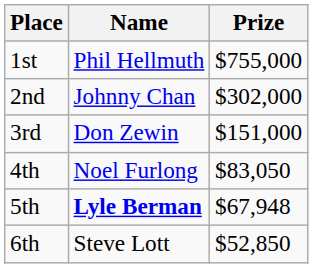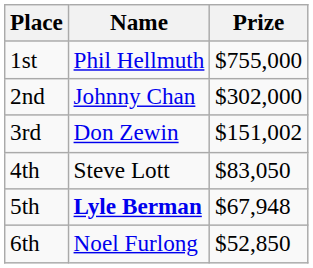3rd | Prize: $151,000 -> $151,002
4th | Name: Noel Furlong -> Steve Lott
6th | Name: Steve Lott -> Noel Furlong
